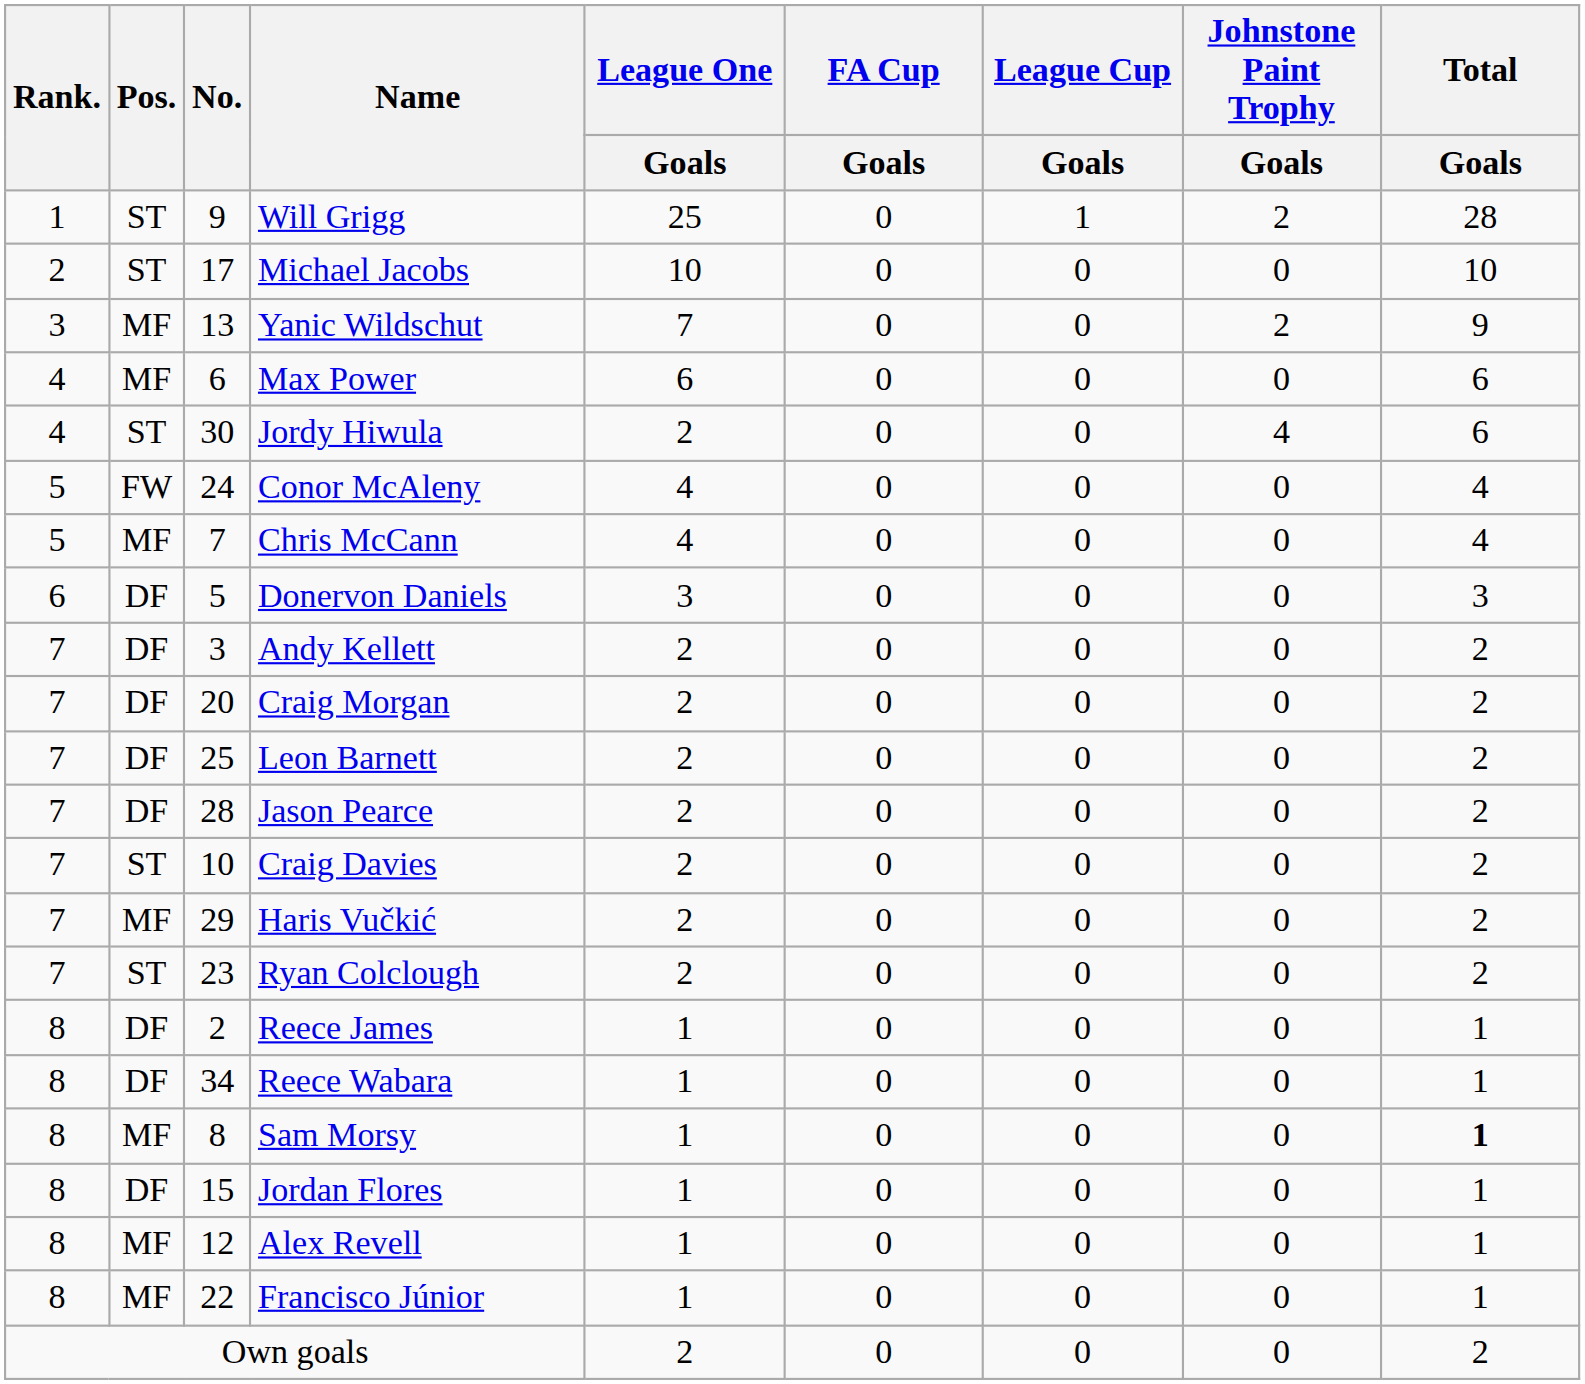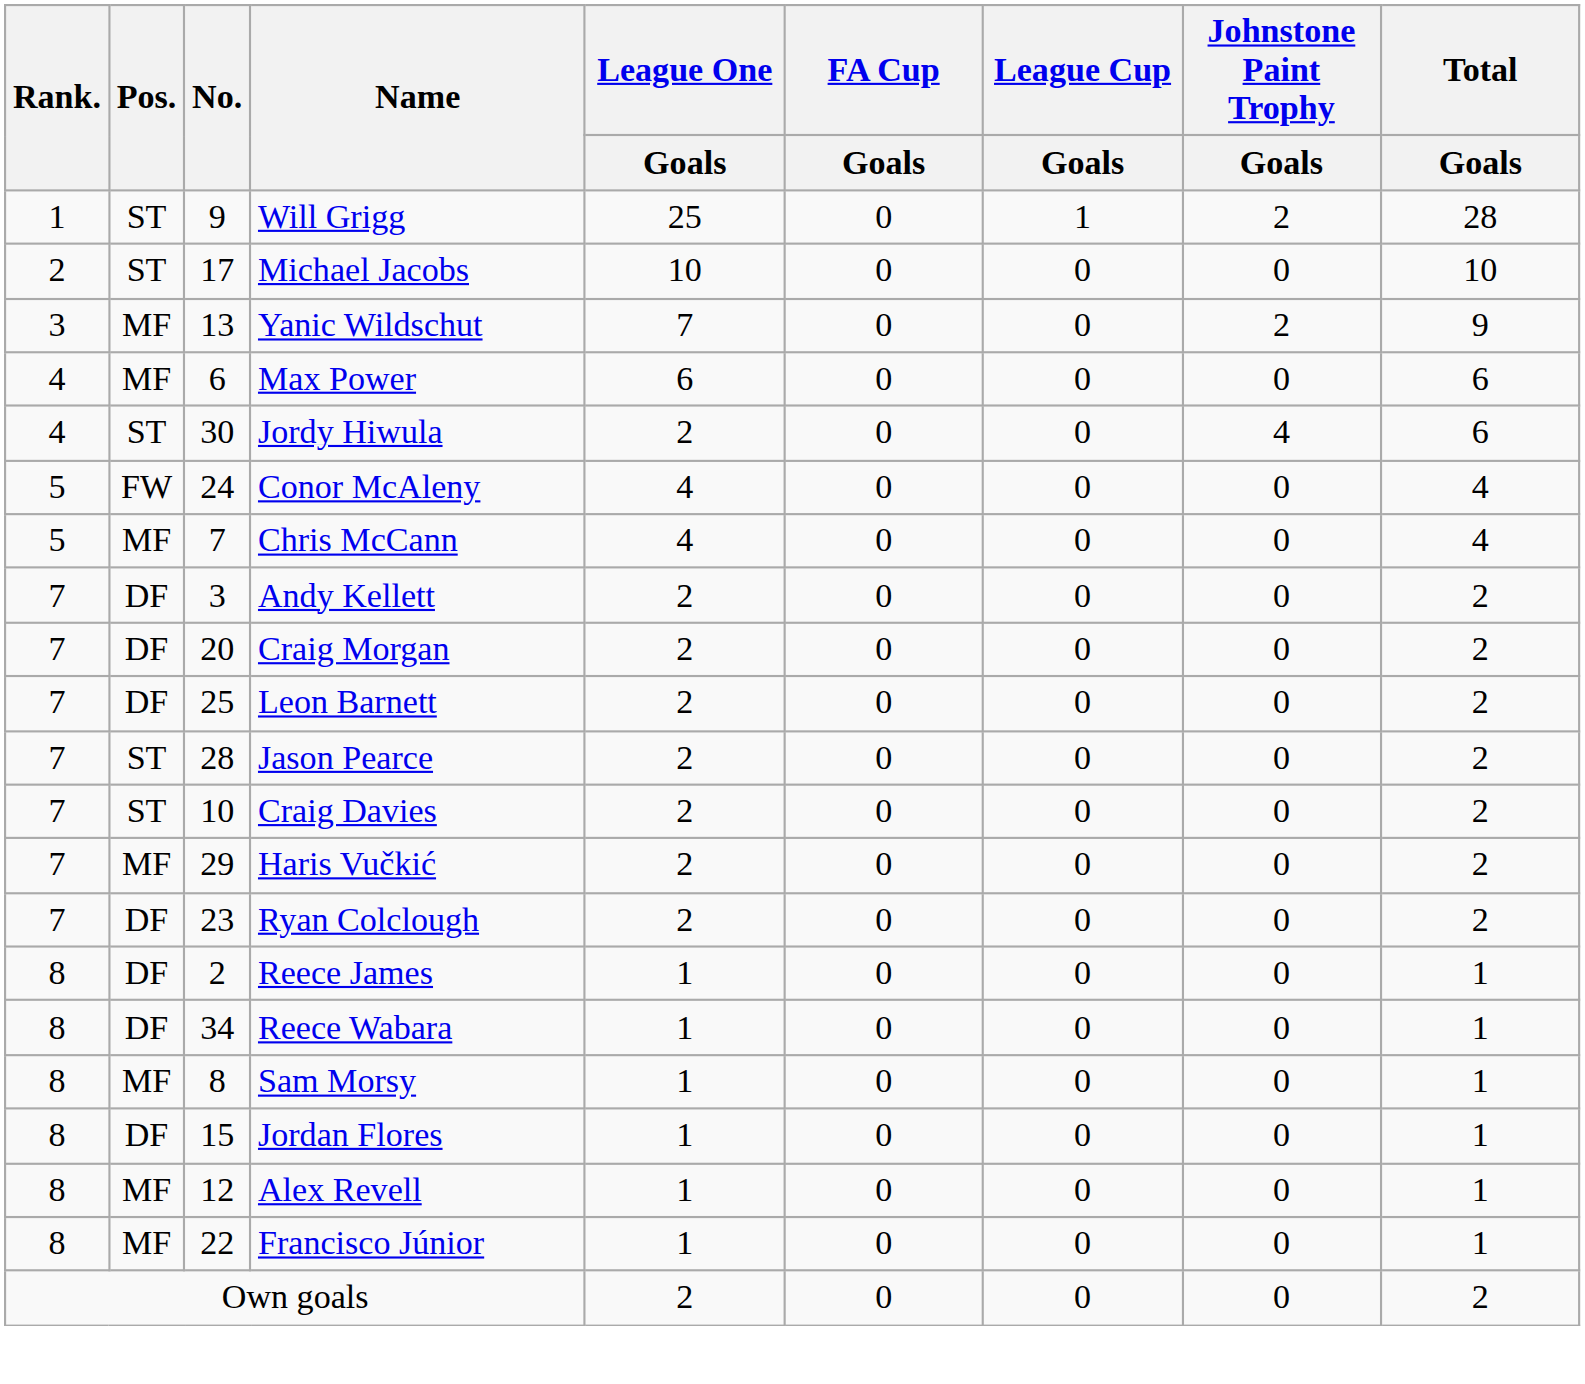- row: 6 | DF | 5 | Donervon Daniels | 3 | 0 | 0 | 0 | 3
Jason Pearce | Pos.: DF -> ST
Ryan Colclough | Pos.: ST -> DF
Sam Morsy | Total / Goals: bold -> normal
